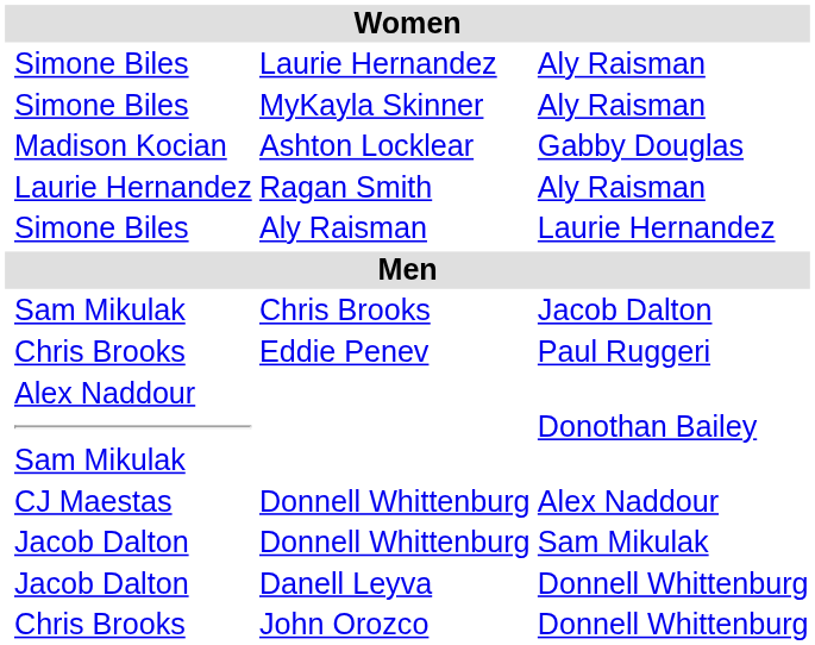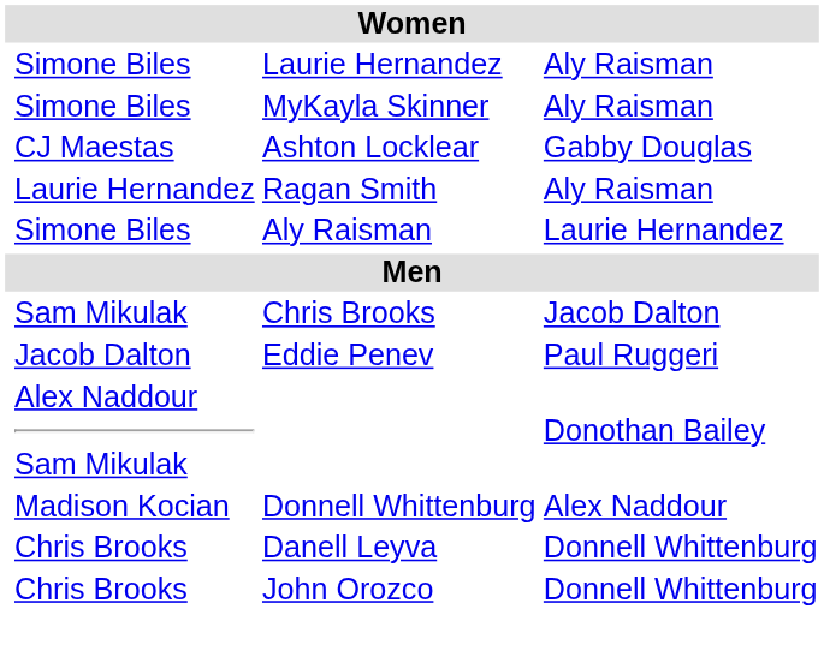Ashton Locklear | column 2: Madison Kocian -> CJ Maestas
Eddie Penev | column 2: Chris Brooks -> Jacob Dalton
Donnell Whittenburg / Alex Naddour | column 2: CJ Maestas -> Madison Kocian
- row: Jacob Dalton | Donnell Whittenburg | Sam Mikulak
Danell Leyva | column 2: Jacob Dalton -> Chris Brooks
